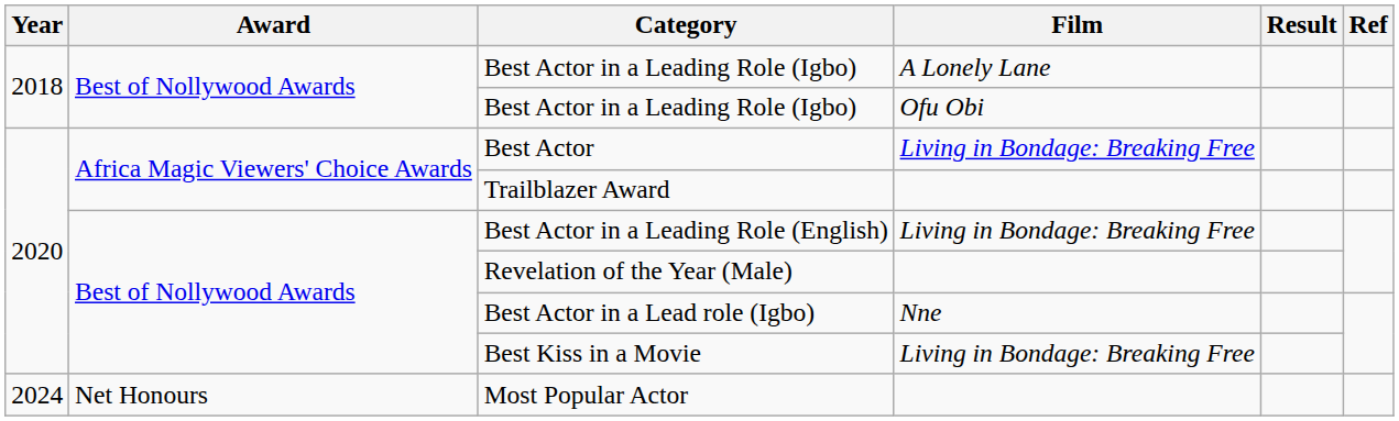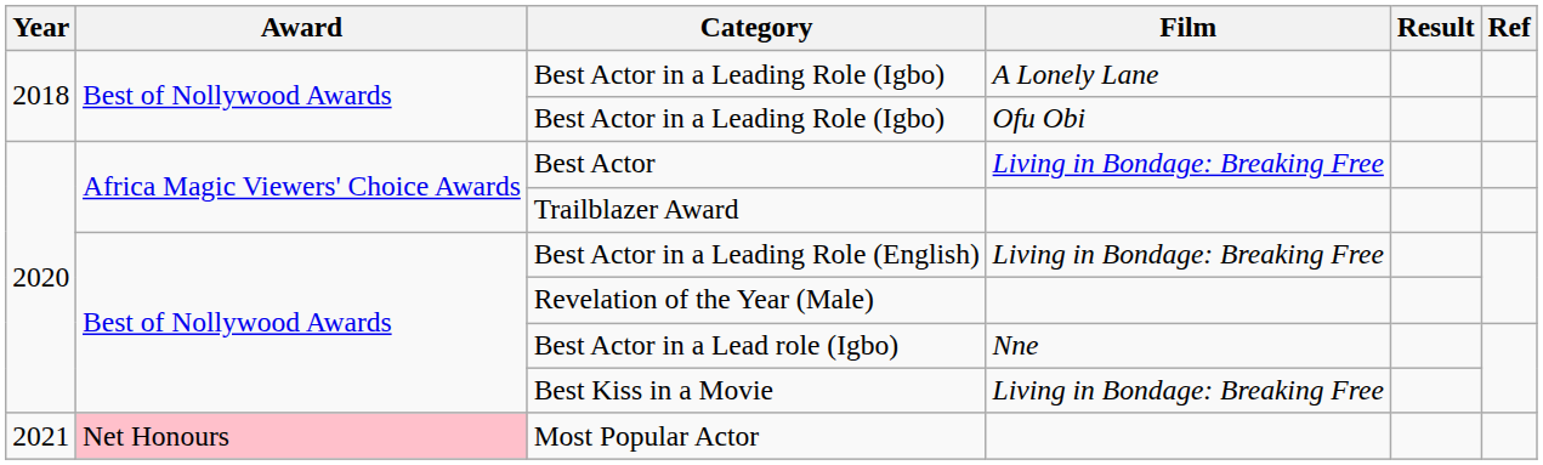Most Popular Actor | Year: 2024 -> 2021
Most Popular Actor | Award: no background -> pink background
